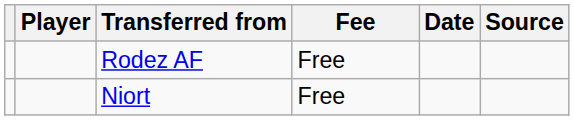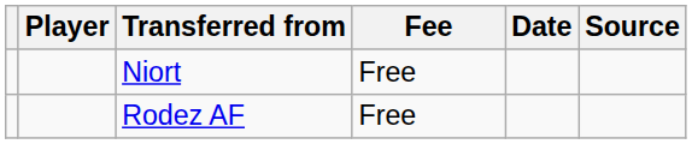rows swapped: Niort <-> Rodez AF
